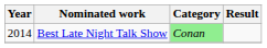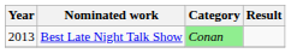Best Late Night Talk Show | Year: 2014 -> 2013
